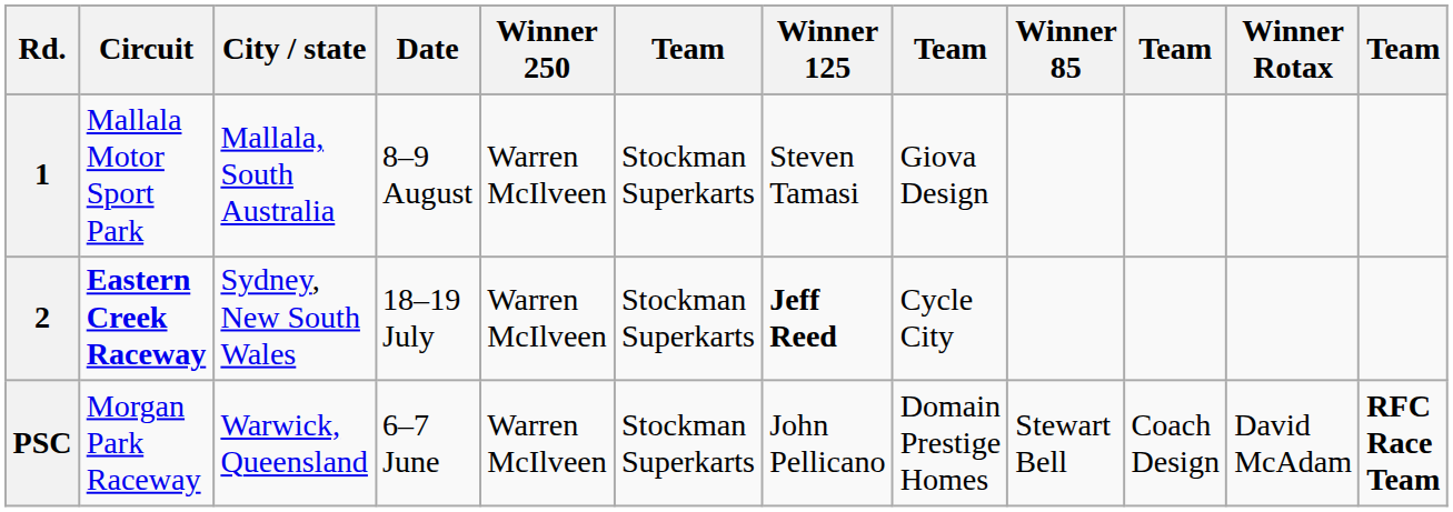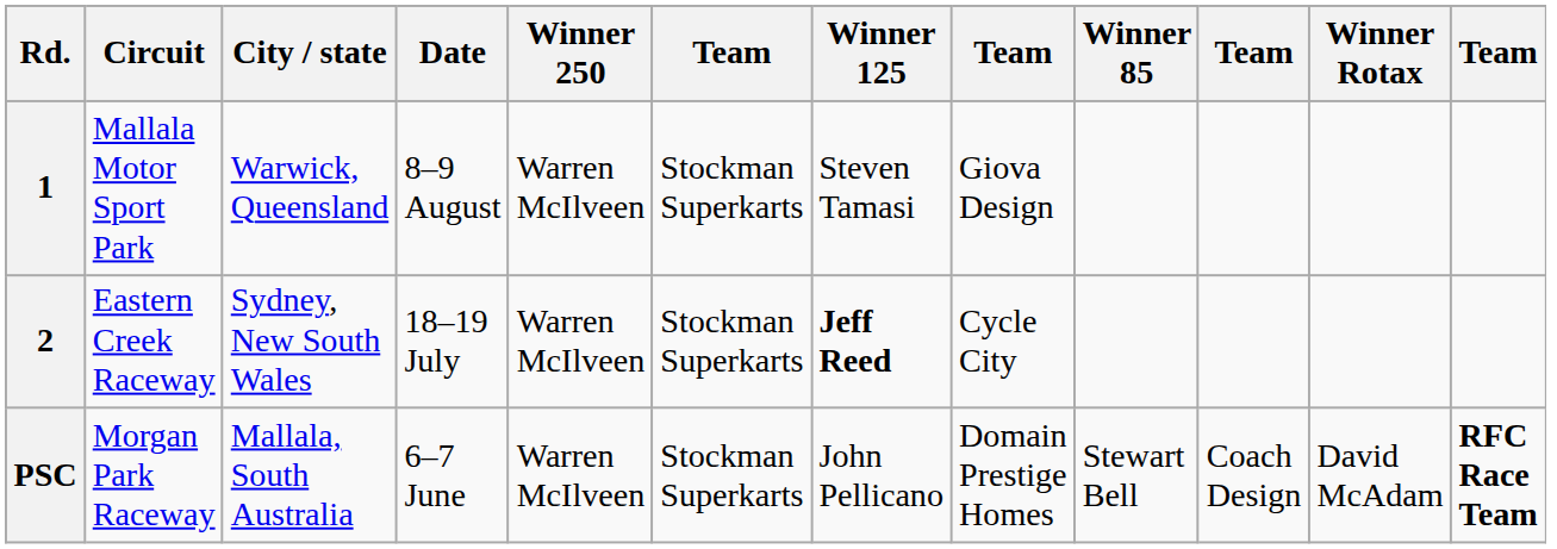1 | City / state: Mallala, South Australia -> Warwick, Queensland
2 | Circuit: bold -> normal
PSC | City / state: Warwick, Queensland -> Mallala, South Australia
